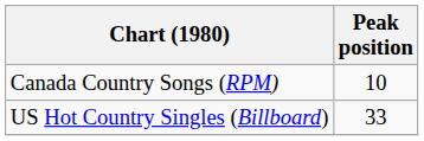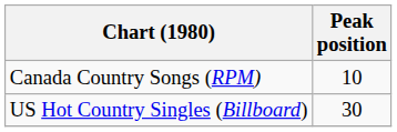US Hot Country Singles (Billboard) | Peak position: 33 -> 30
